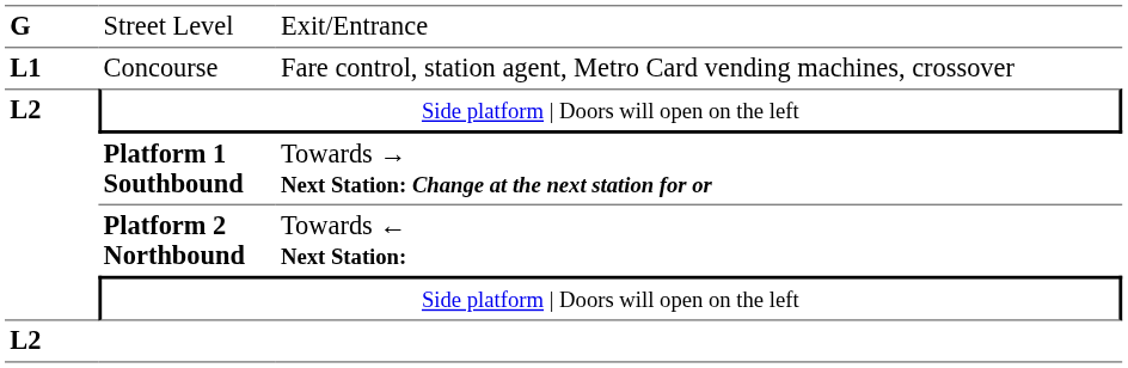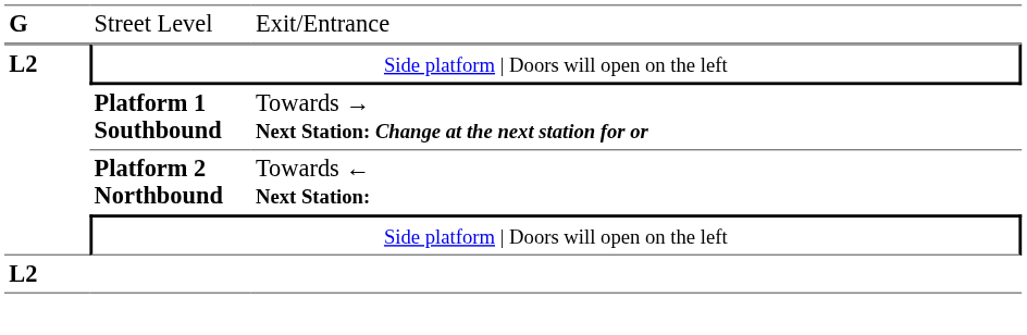- row: L1 | Concourse | Fare control, station agent, Metro Card vending machines, crossover
